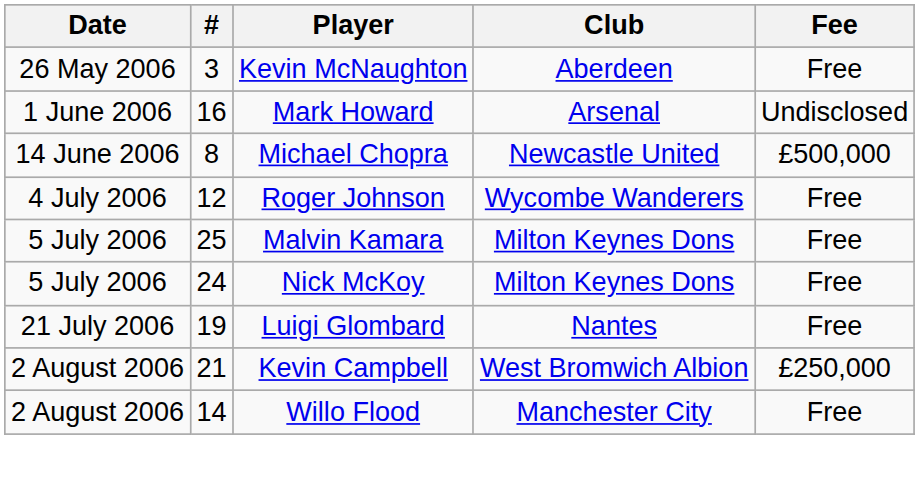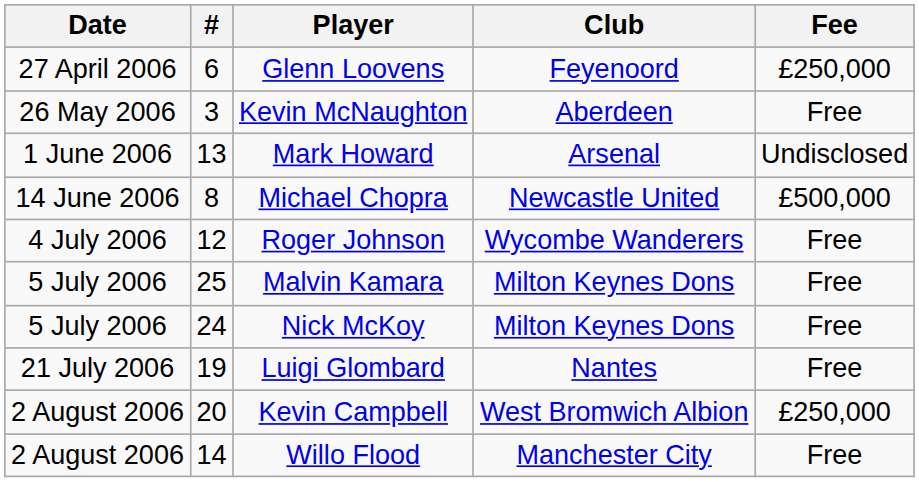+ row: 27 April 2006 | 6 | Glenn Loovens | Feyenoord | £250,000
Mark Howard | #: 16 -> 13
Kevin Campbell | #: 21 -> 20
